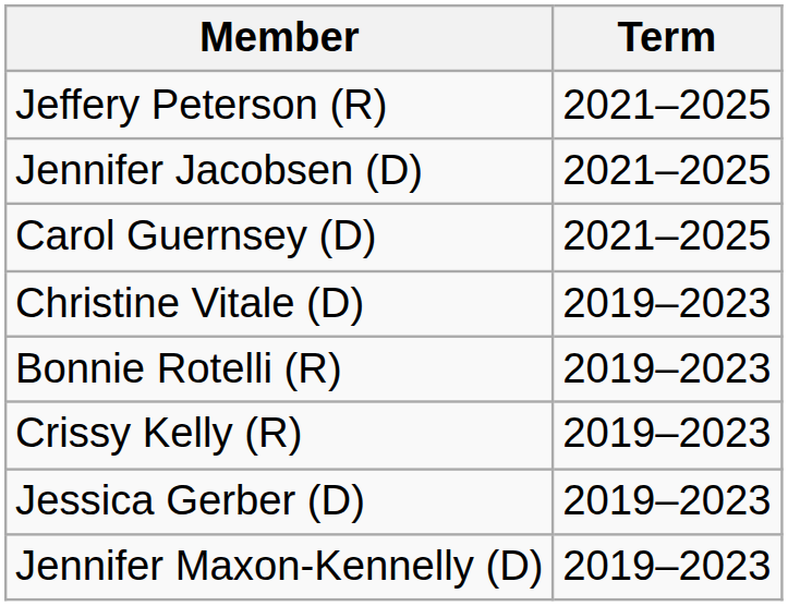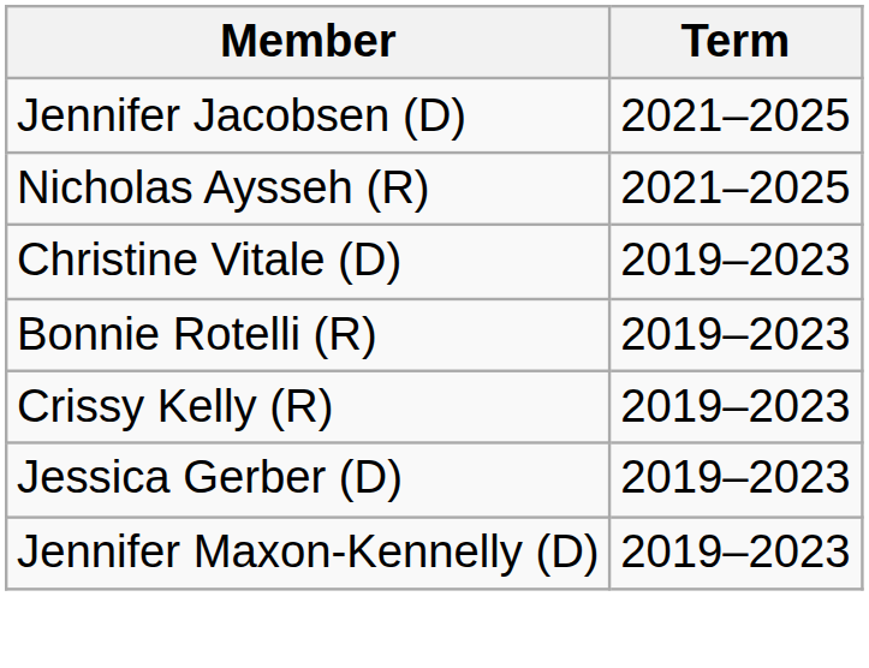- row: Jeffery Peterson (R) | 2021–2025
- row: Carol Guernsey (D) | 2021–2025
+ row: Nicholas Aysseh (R) | 2021–2025
